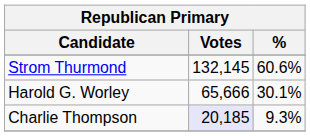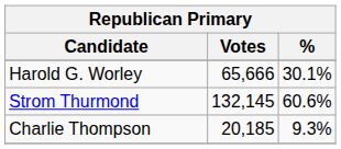rows swapped: Strom Thurmond <-> Harold G. Worley
Charlie Thompson | Votes: lavender background -> no background
